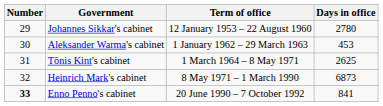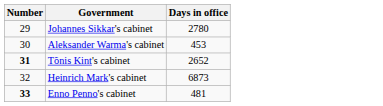- column: Term of office | 12 January 1953 – 22 August 1960 | 1 January 1962 – 29 March 1963 | 1 March 1964 – 8 May 1971 | 8 May 1971 – 1 March 1990 | 20 June 1990 – 7 October 1992
Tõnis Kint's cabinet | Number: normal -> bold
Tõnis Kint's cabinet | Days in office: 2625 -> 2652
Enno Penno's cabinet | Days in office: 841 -> 481
